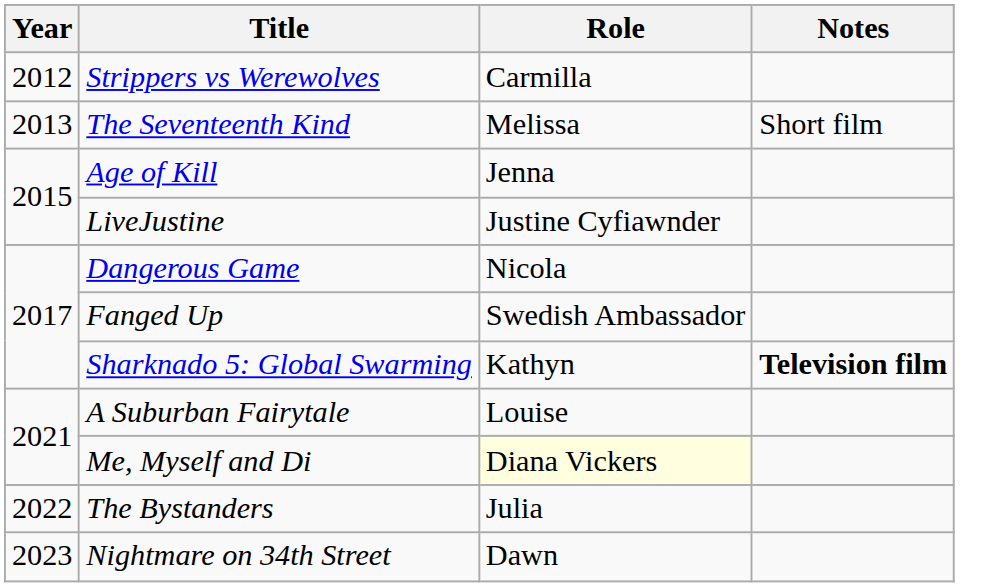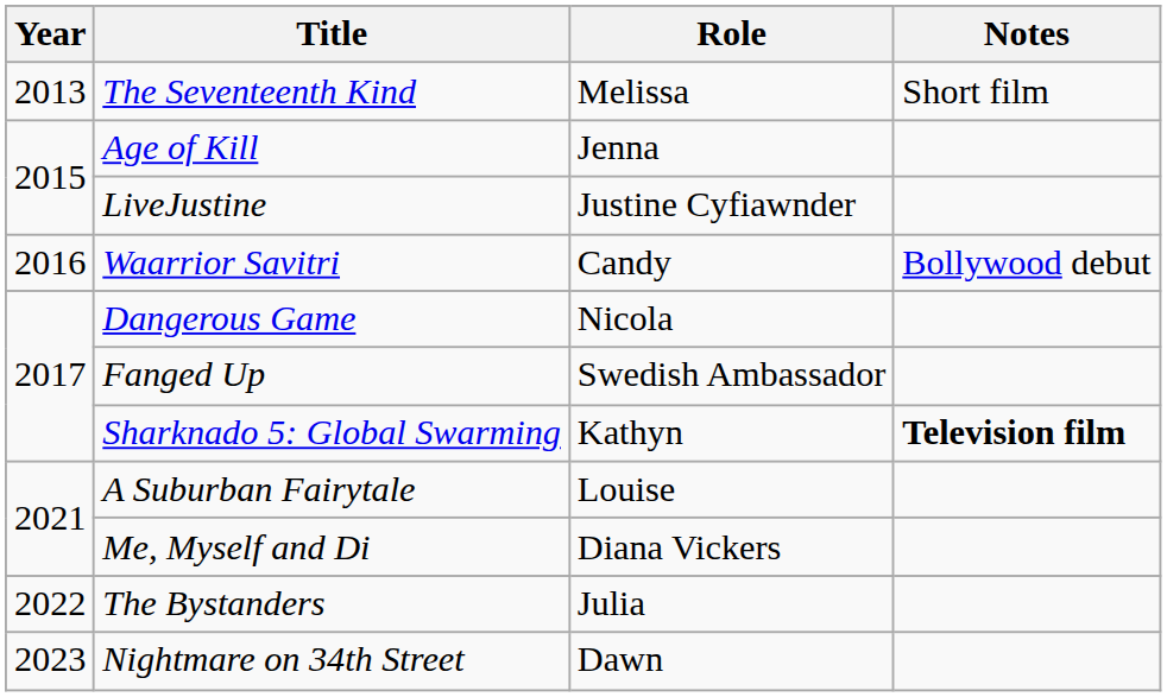- row: 2012 | Strippers vs Werewolves | Carmilla
+ row: 2016 | Waarrior Savitri | Candy | Bollywood debut
Me, Myself and Di | Role: lightyellow background -> no background
